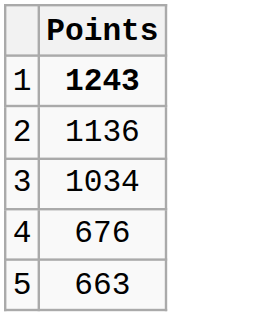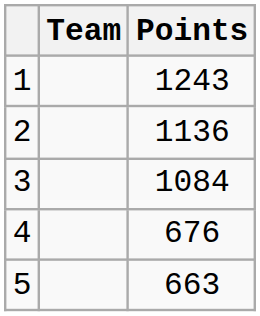+ column: Team
1 | Points: bold -> normal
3 | Points: 1034 -> 1084
